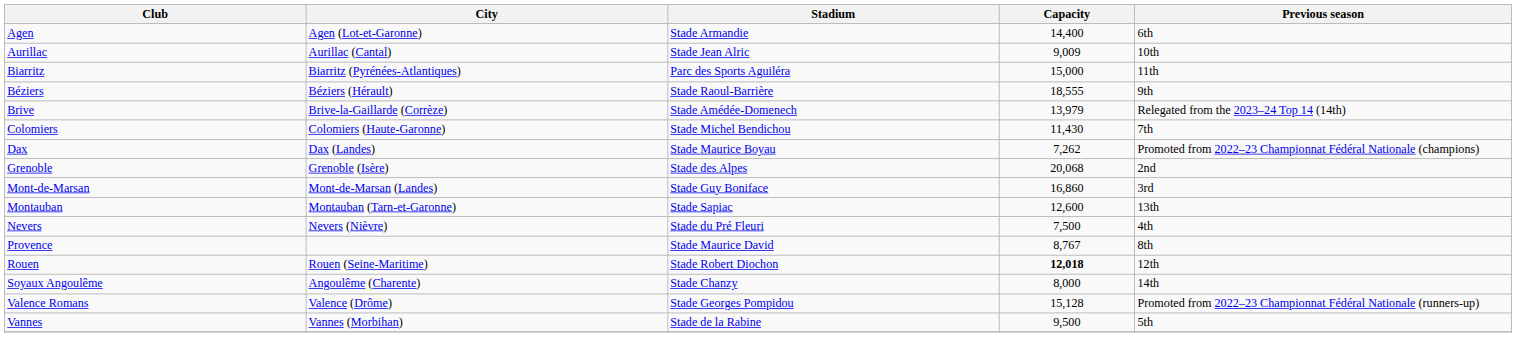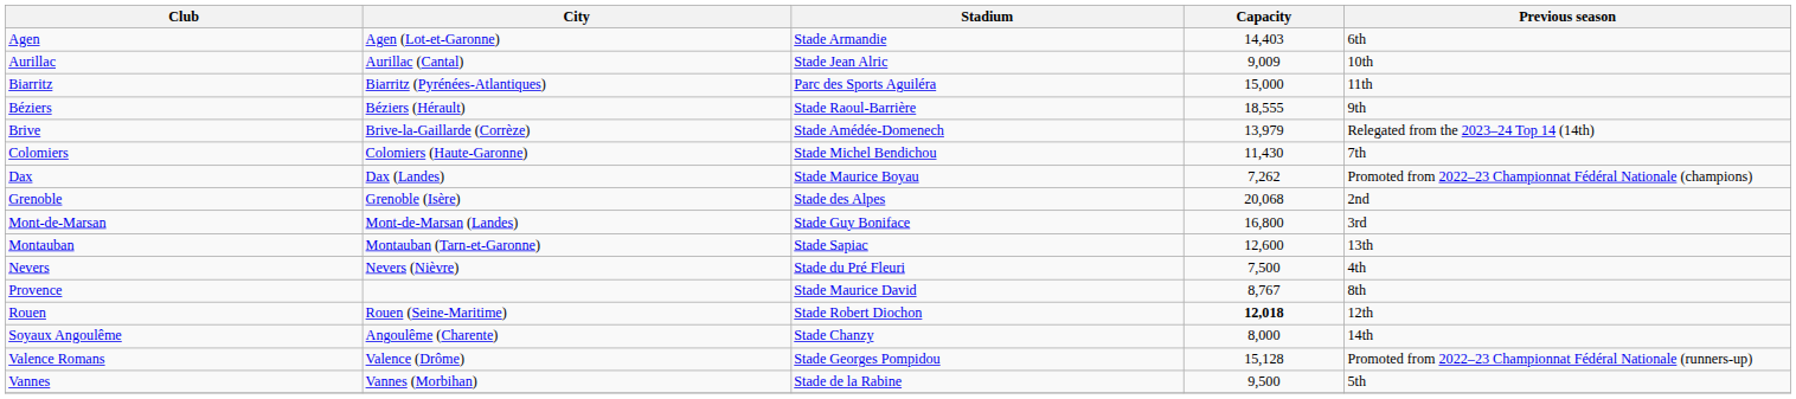Agen | Capacity: 14,400 -> 14,403
Mont-de-Marsan | Capacity: 16,860 -> 16,800
